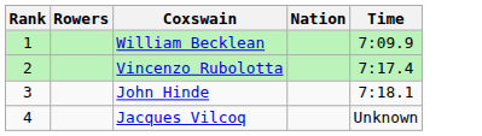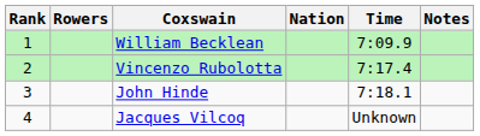+ column: Notes
